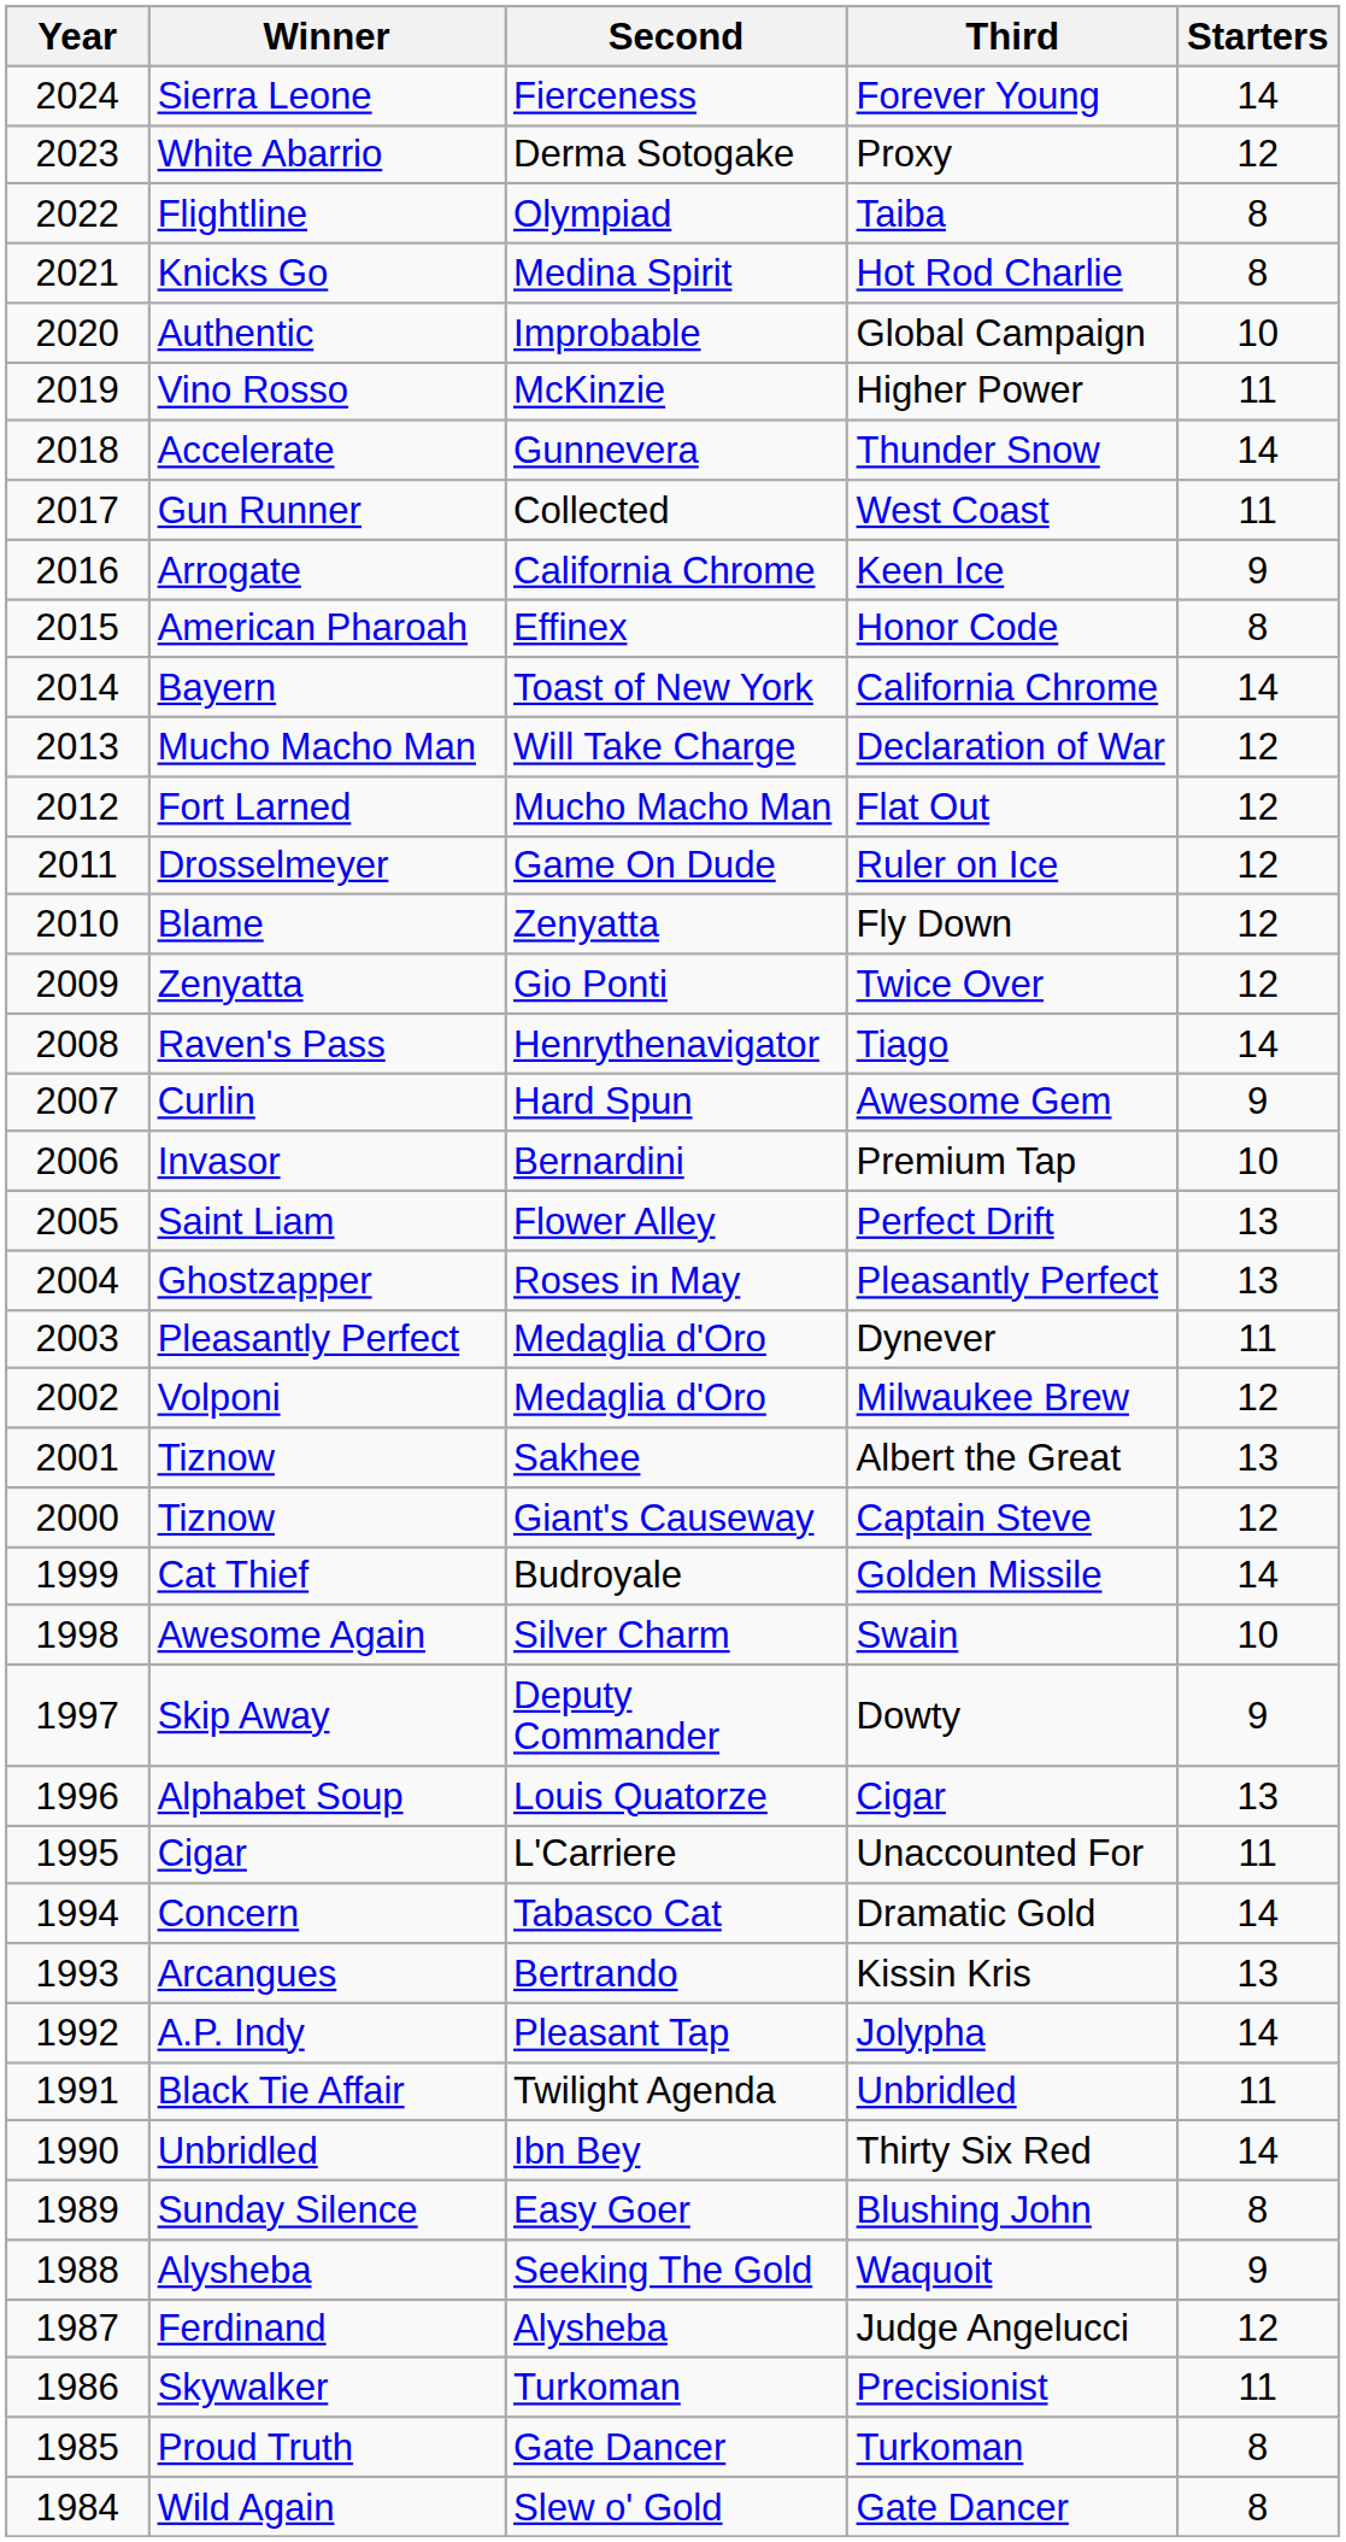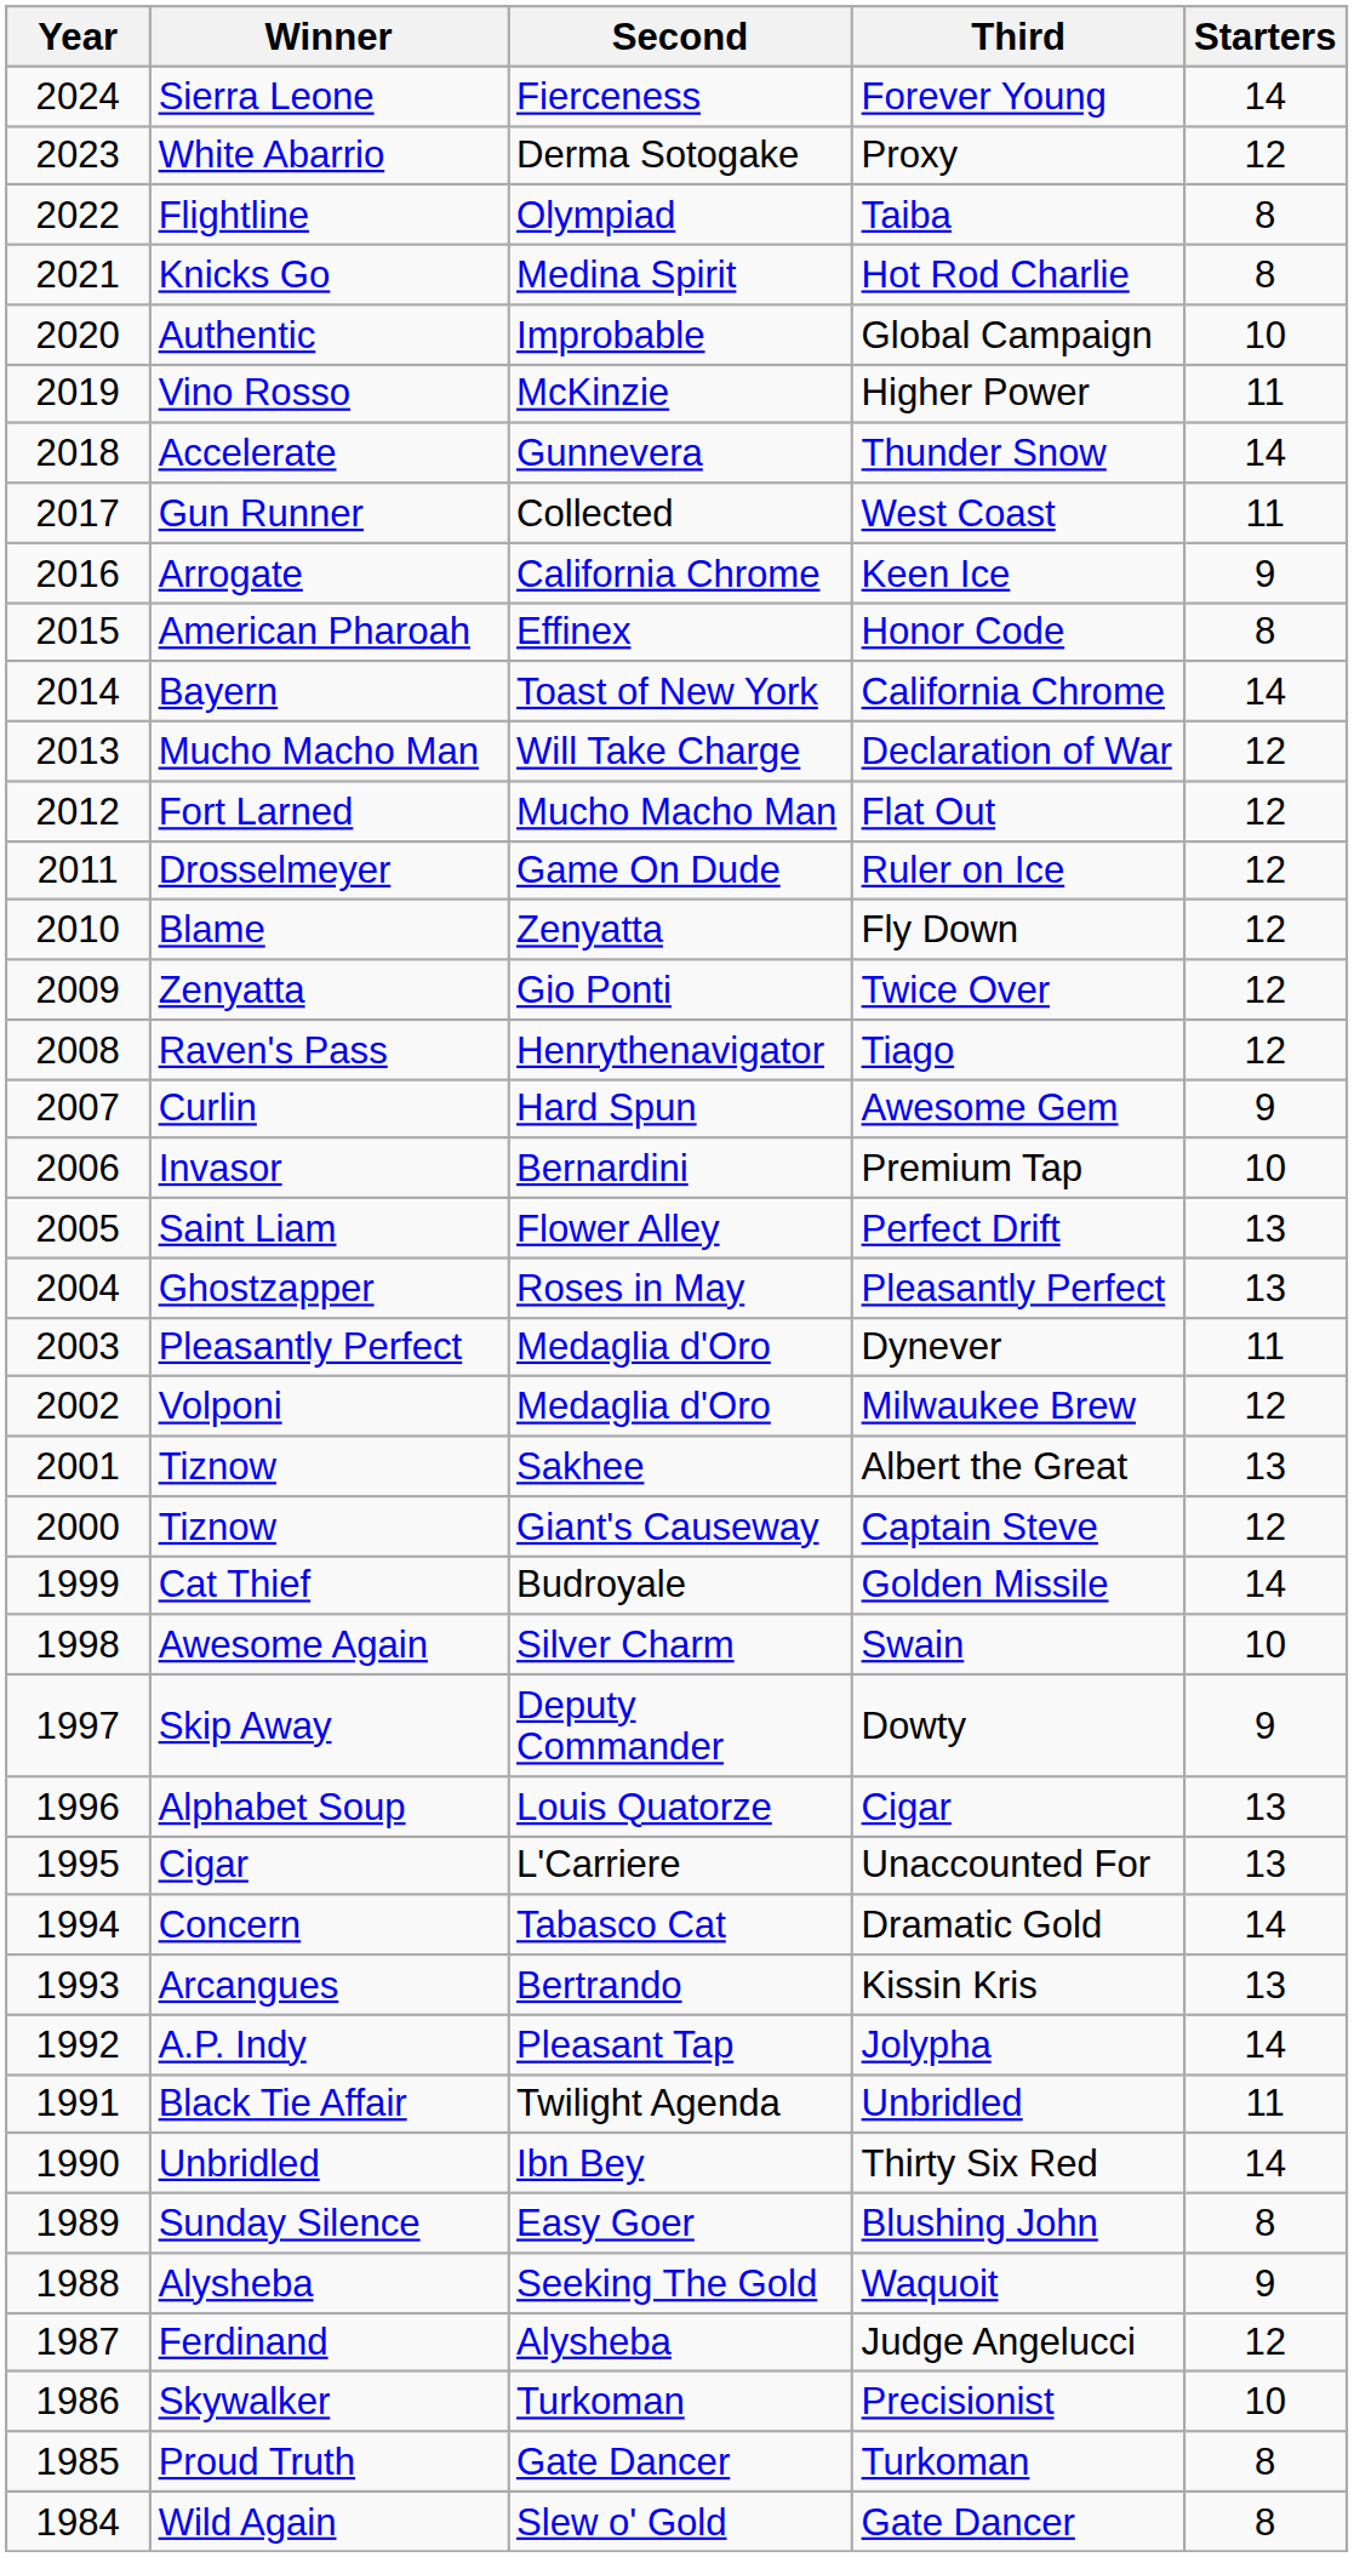Tiago | Starters: 14 -> 12
Unaccounted For | Starters: 11 -> 13
Precisionist | Starters: 11 -> 10
